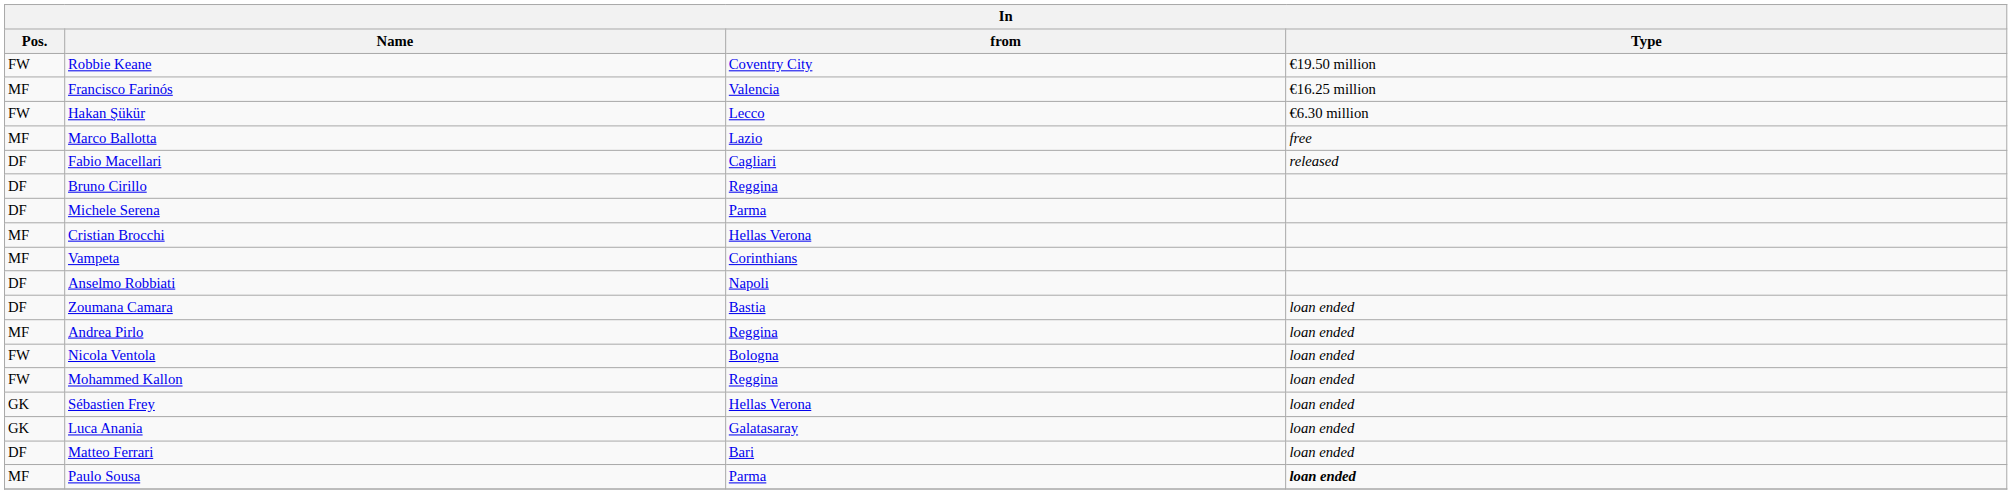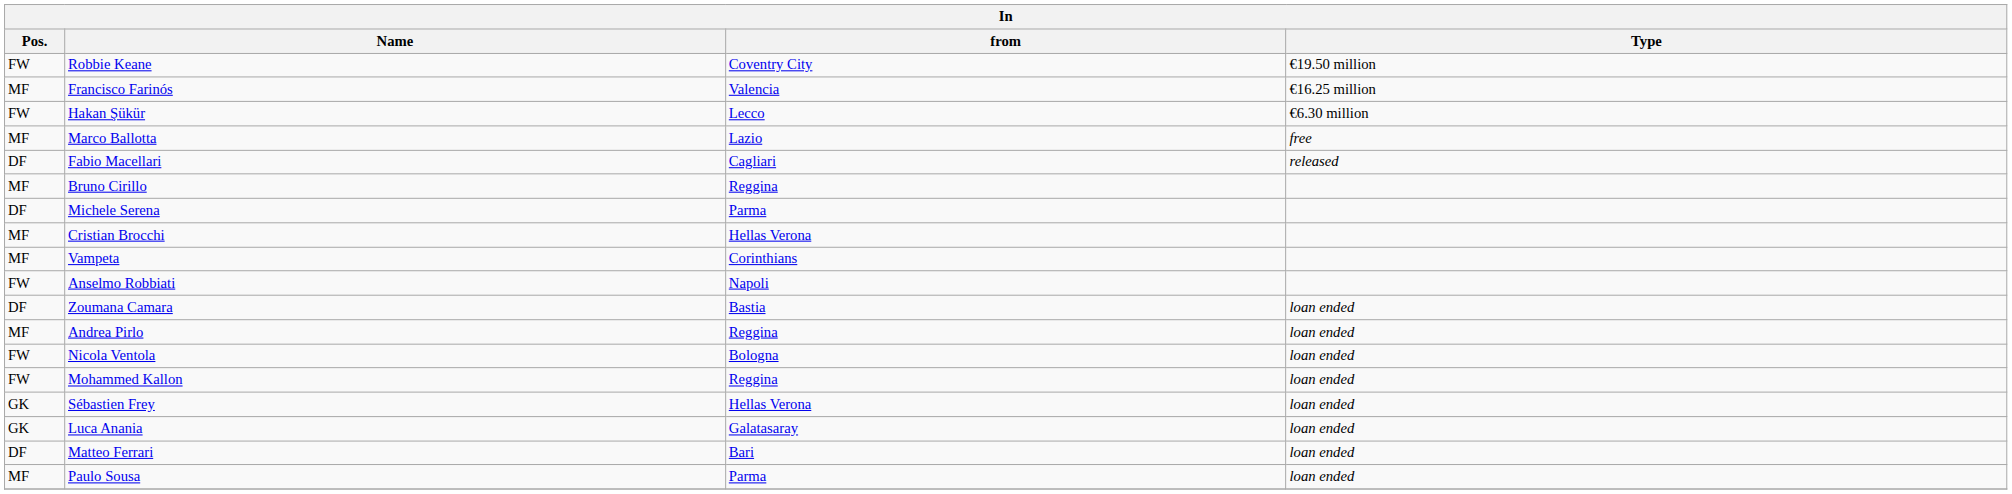Bruno Cirillo | Pos.: DF -> MF
Anselmo Robbiati | Pos.: DF -> FW
Paulo Sousa | Type: bold -> normal
